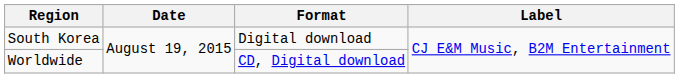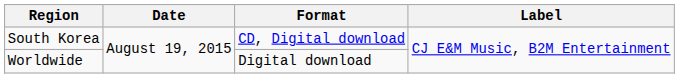South Korea | Format: Digital download -> CD, Digital download
Worldwide | Format: CD, Digital download -> Digital download
